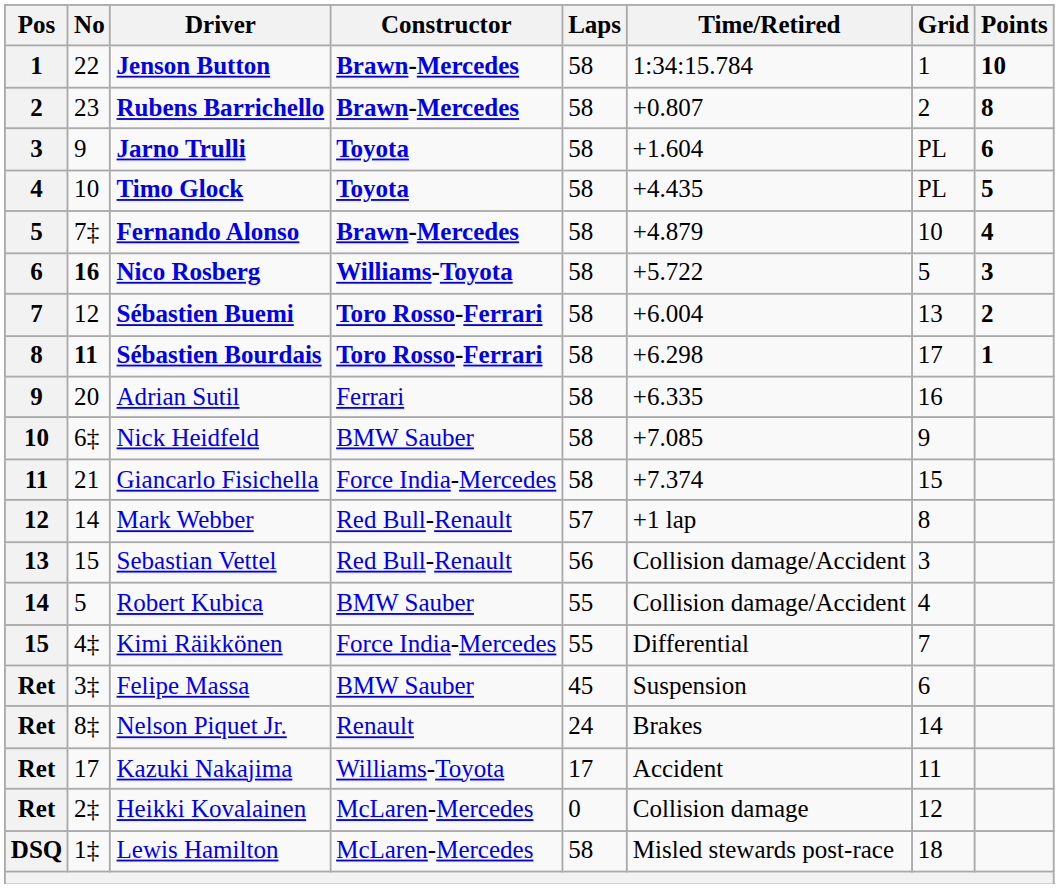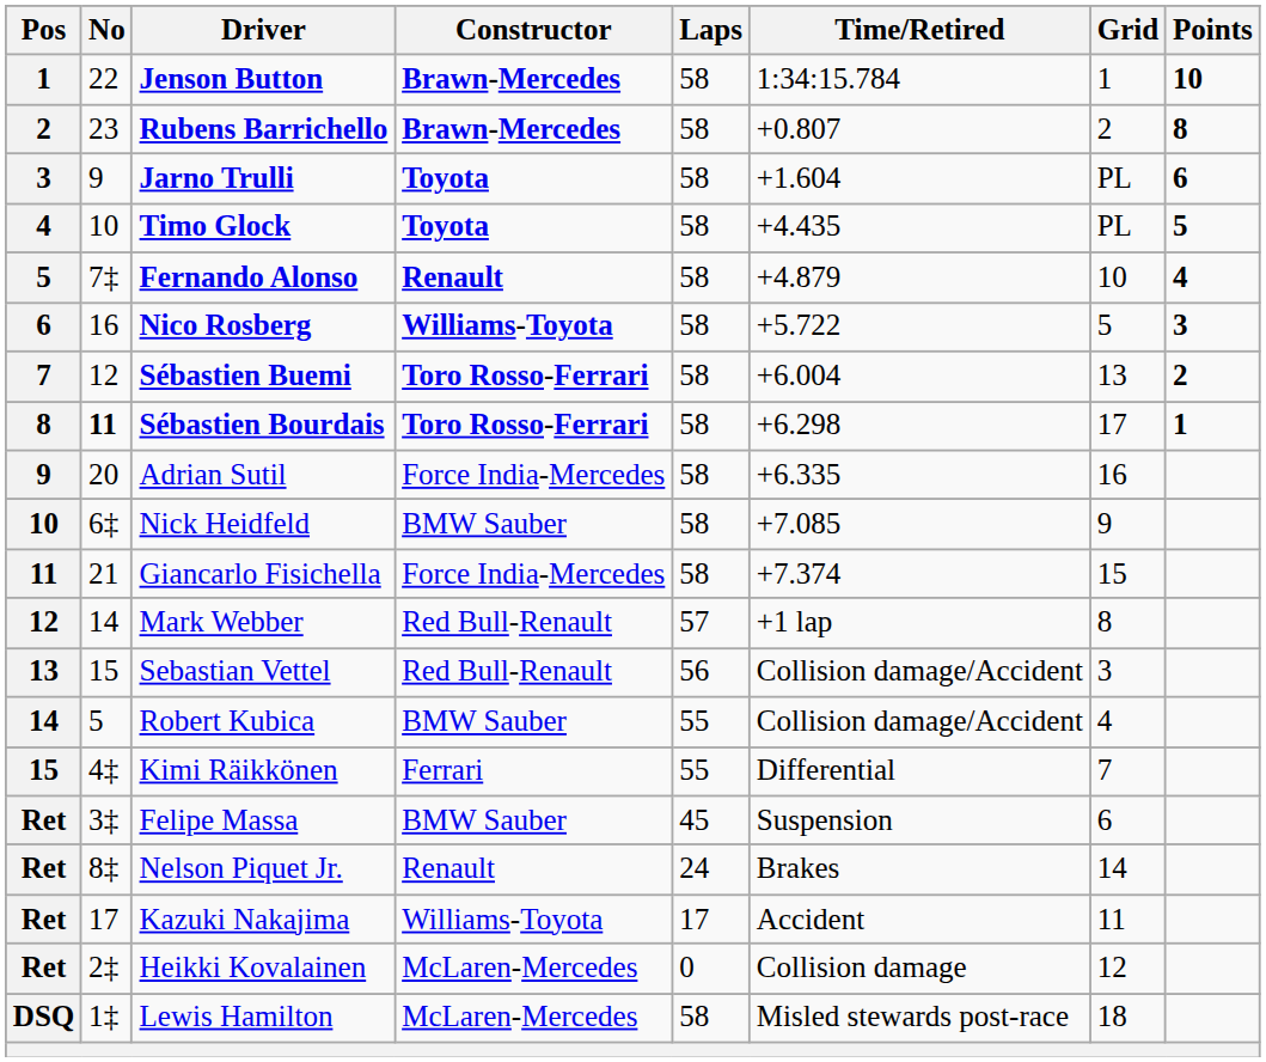Fernando Alonso | Constructor: Brawn-Mercedes -> Renault
Nico Rosberg | No: bold -> normal
Adrian Sutil | Constructor: Ferrari -> Force India-Mercedes
Kimi Räikkönen | Constructor: Force India-Mercedes -> Ferrari
